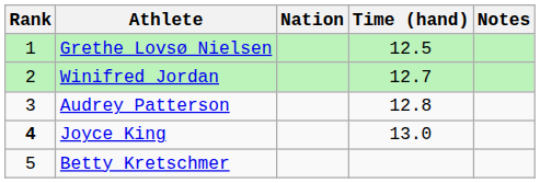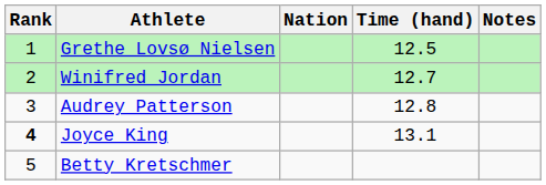Joyce King | Time (hand): 13.0 -> 13.1
